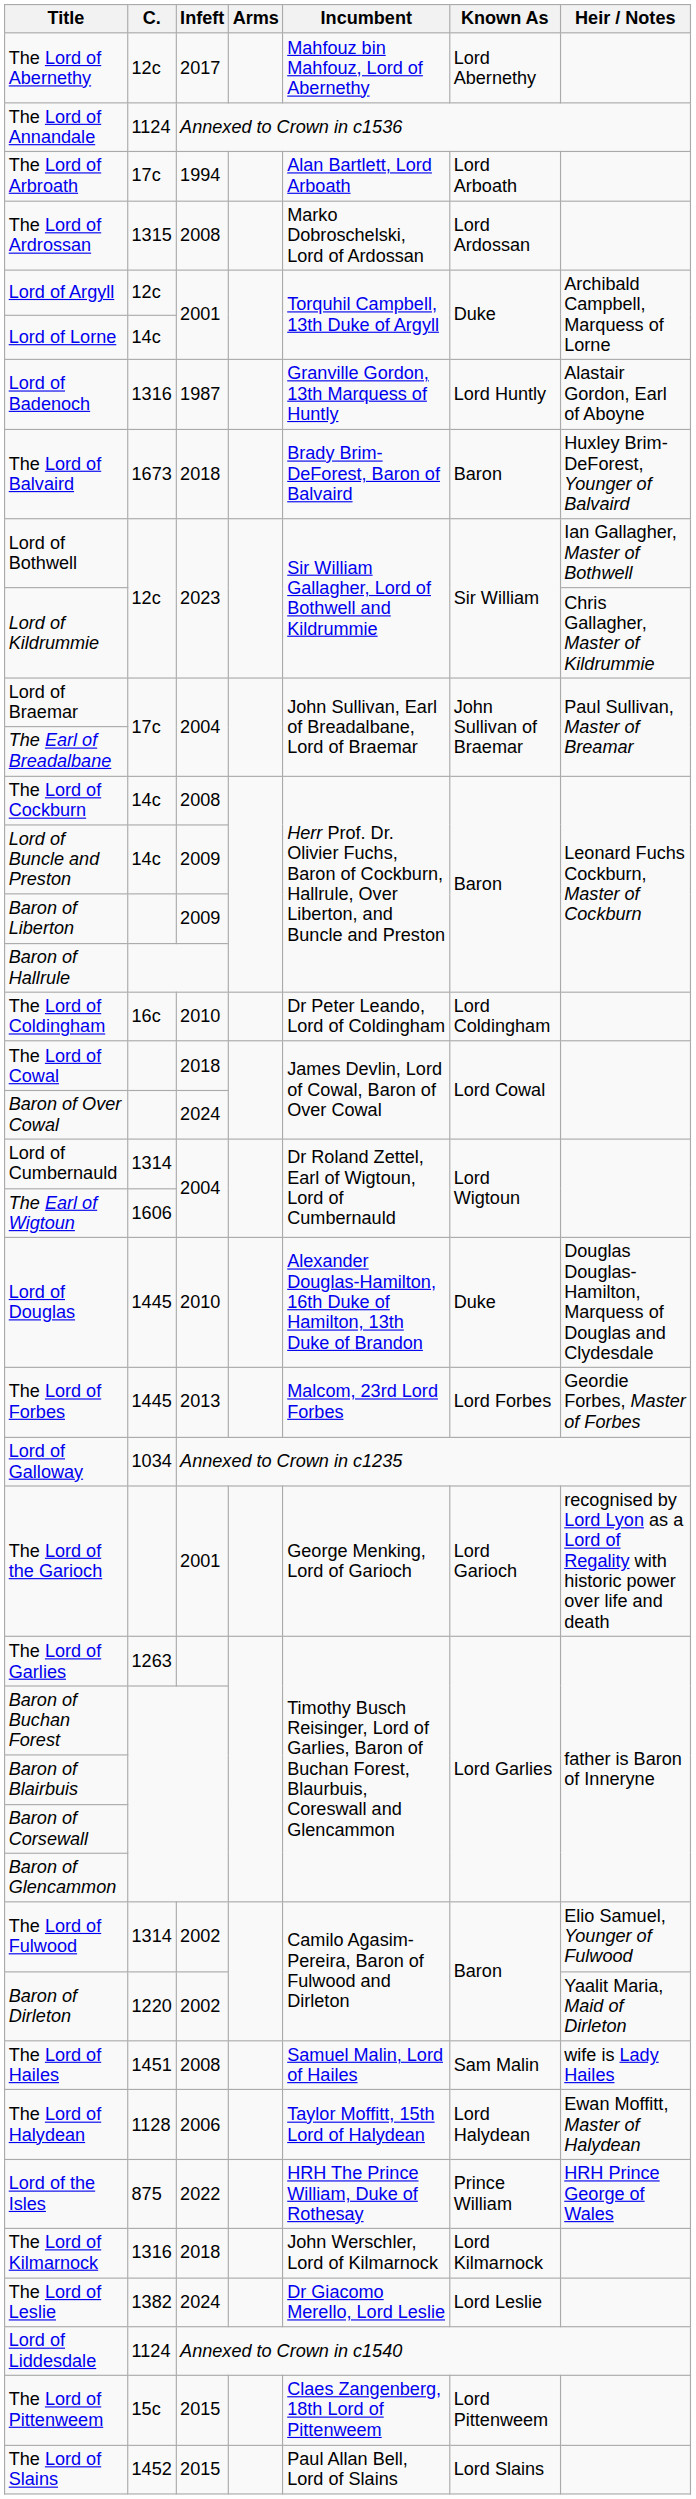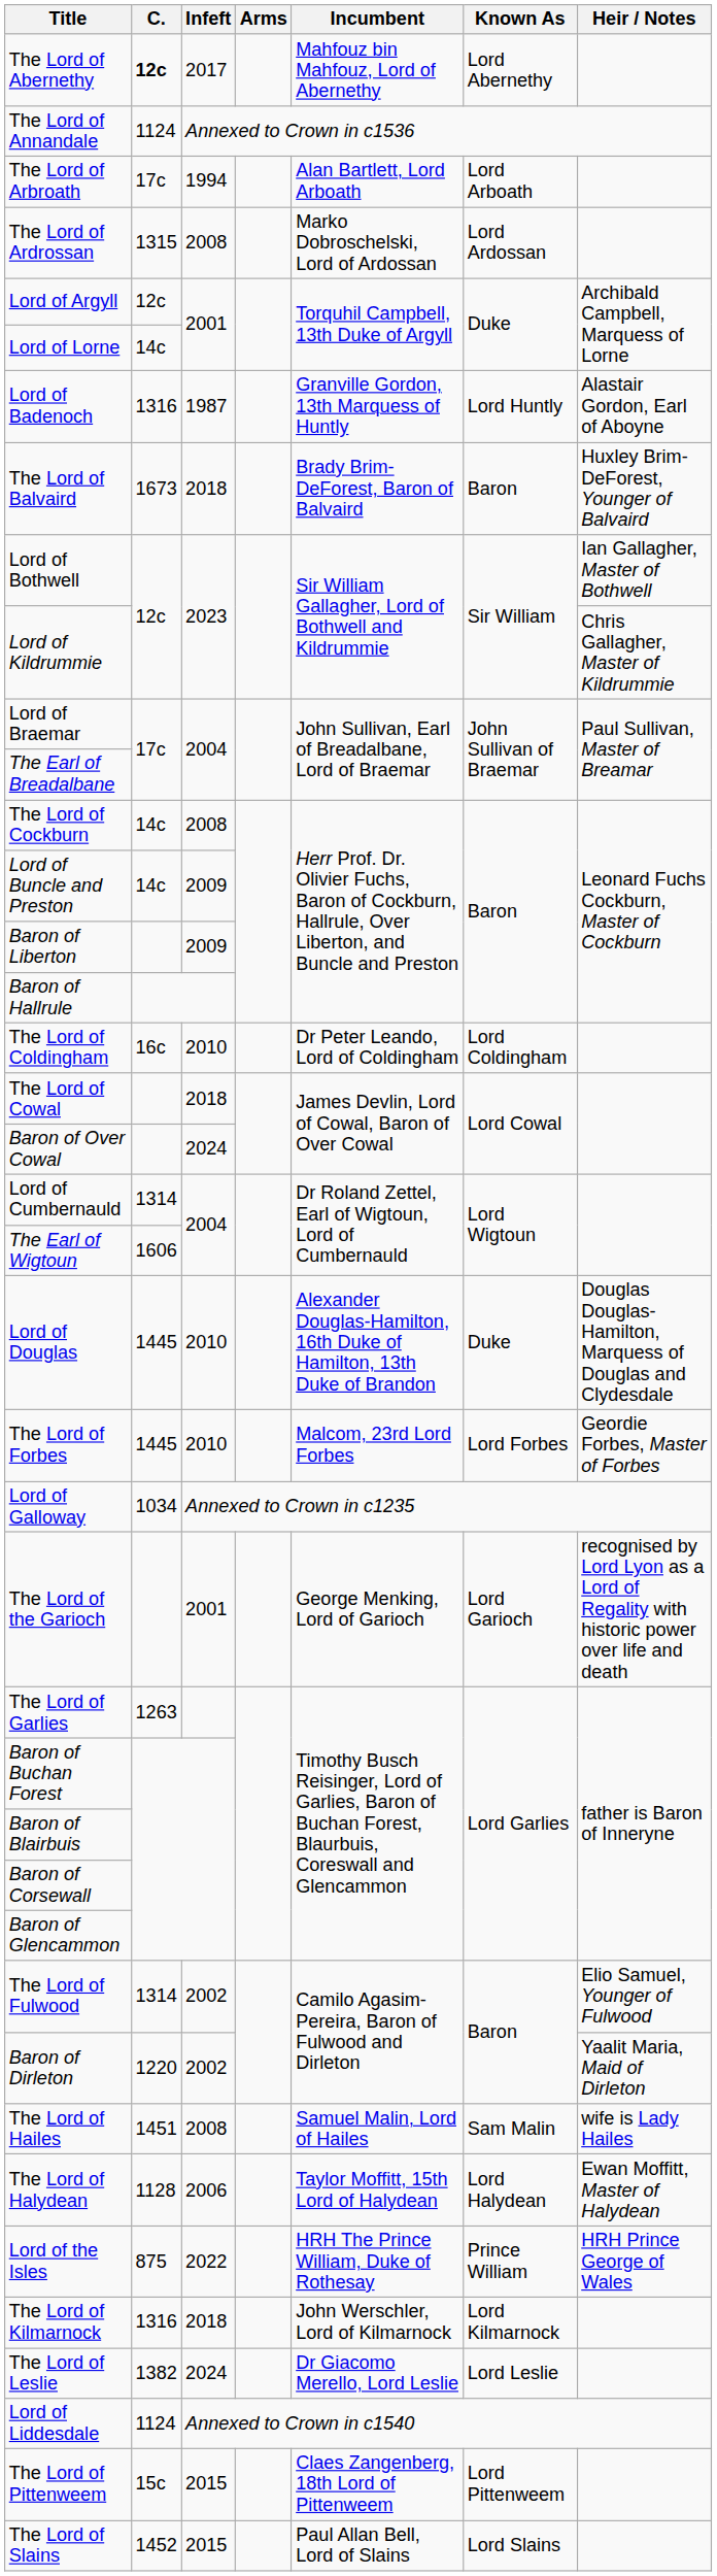The Lord of Abernethy | C.: normal -> bold
The Lord of Forbes | Infeft: 2013 -> 2010
